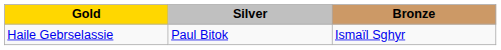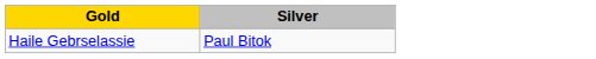- column: Bronze | Ismaïl Sghyr
